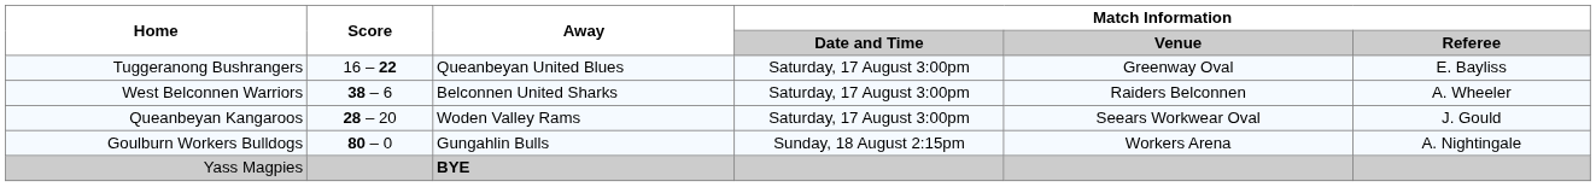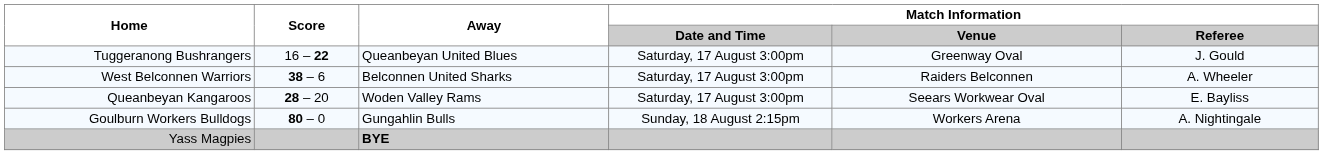Tuggeranong Bushrangers | Match Information / Referee: E. Bayliss -> J. Gould
Queanbeyan Kangaroos | Match Information / Referee: J. Gould -> E. Bayliss
